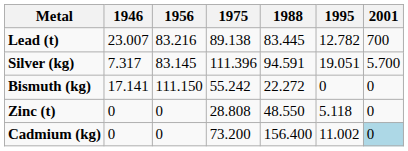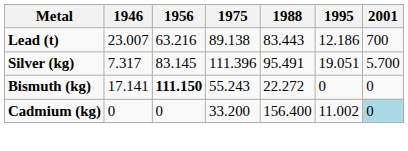Lead (t) | 1956: 83.216 -> 63.216
Lead (t) | 1988: 83.445 -> 83.443
Lead (t) | 1995: 12.782 -> 12.186
Silver (kg) | 1988: 94.591 -> 95.491
Bismuth (kg) | 1956: normal -> bold
Bismuth (kg) | 1975: 55.242 -> 55.243
- row: Zinc (t) | 0 | 0 | 28.808 | 48.550 | 5.118 | 0
Cadmium (kg) | 1975: 73.200 -> 33.200
